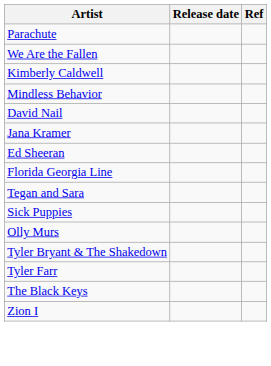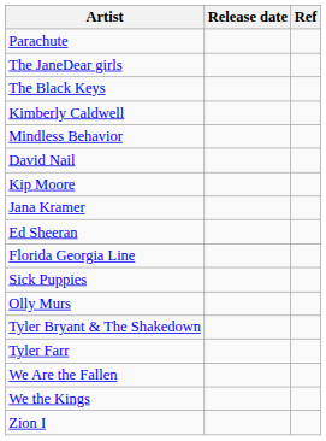+ row: The JaneDear girls
rows swapped: The Black Keys <-> We Are the Fallen
+ row: Kip Moore
- row: Tegan and Sara
+ row: We the Kings
